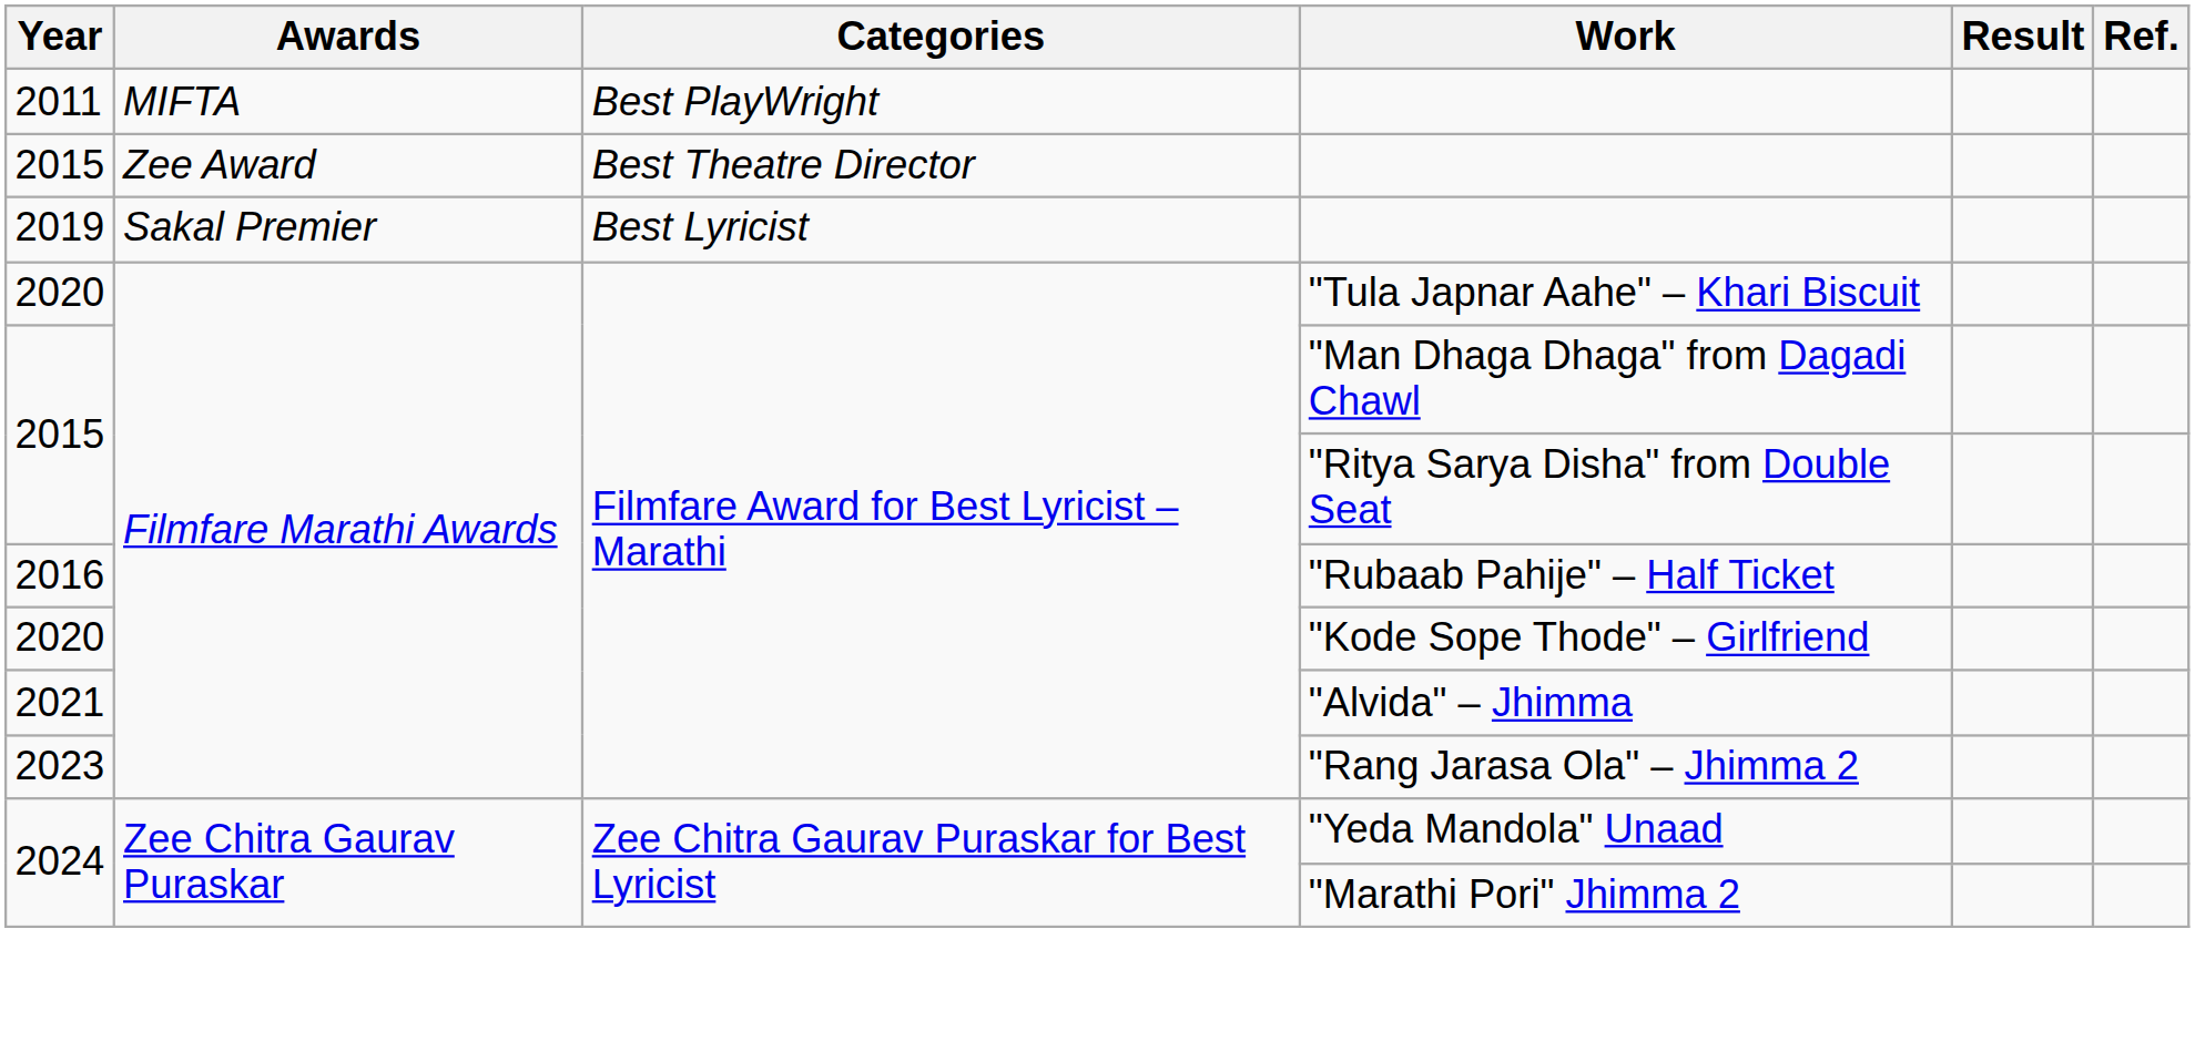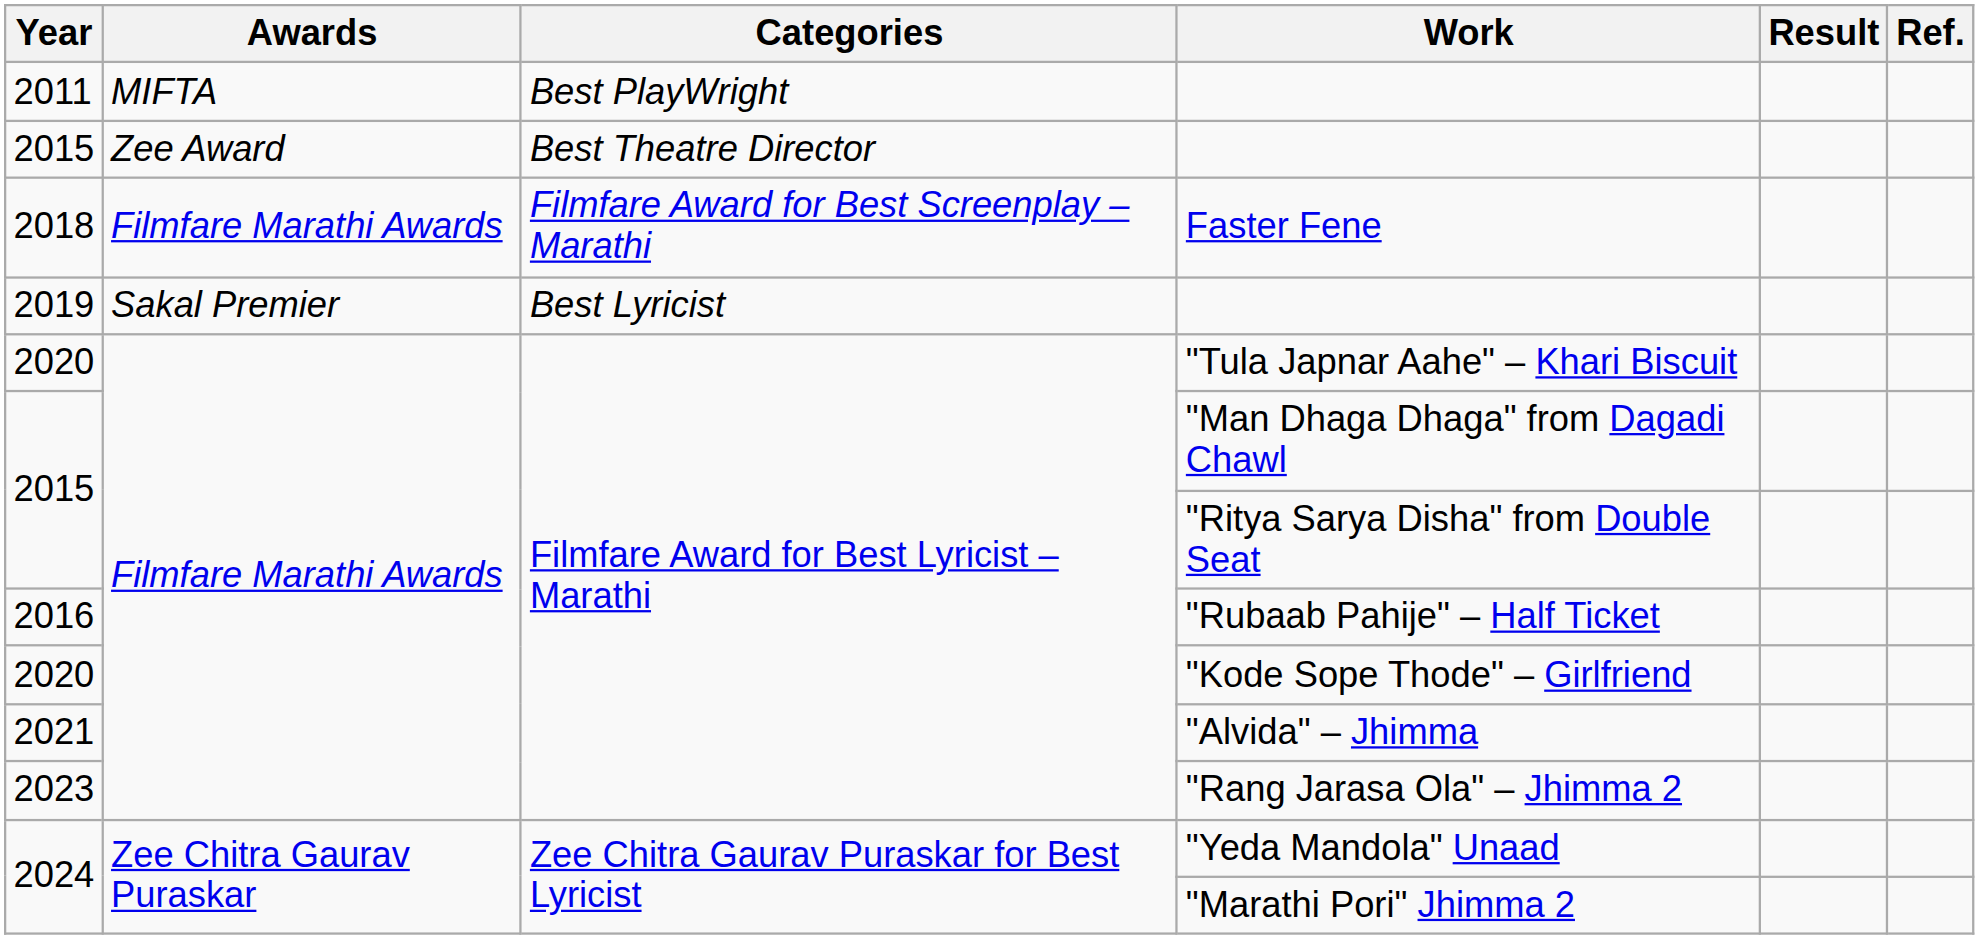+ row: 2018 | Filmfare Marathi Awards | Filmfare Award for Best Screenplay – Marathi | Faster Fene
